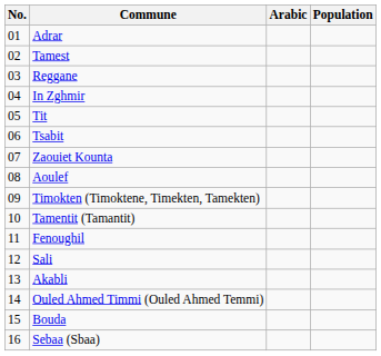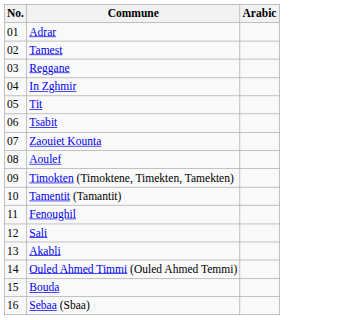- column: Population
